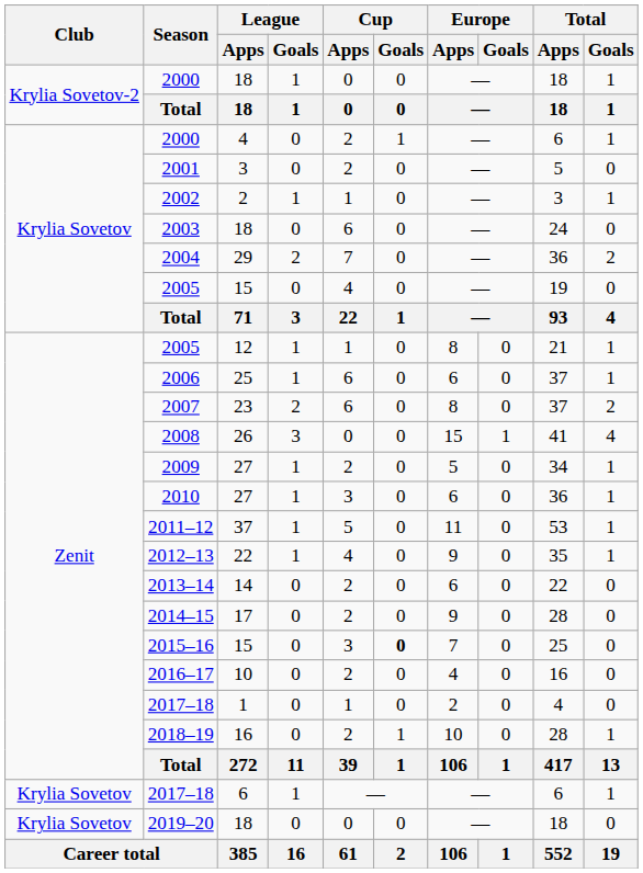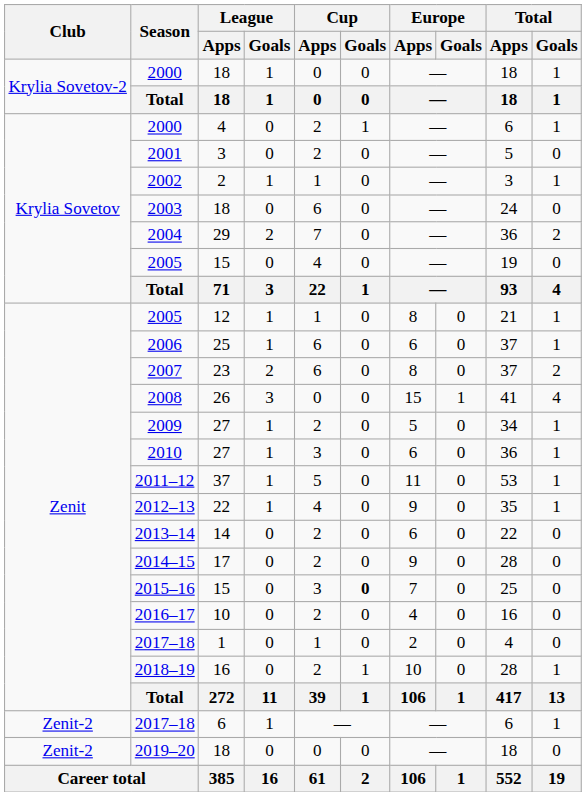2017–18 / 6 | Club: Krylia Sovetov -> Zenit-2
2019–20 | Club: Krylia Sovetov -> Zenit-2
